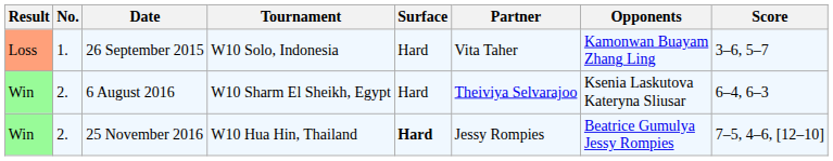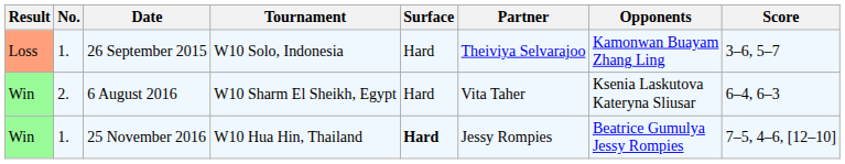26 September 2015 | Partner: Vita Taher -> Theiviya Selvarajoo
6 August 2016 | Partner: Theiviya Selvarajoo -> Vita Taher
25 November 2016 | No.: 2. -> 1.
